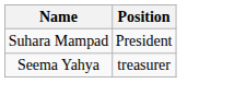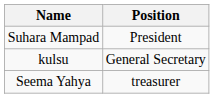+ row: kulsu | General Secretary
